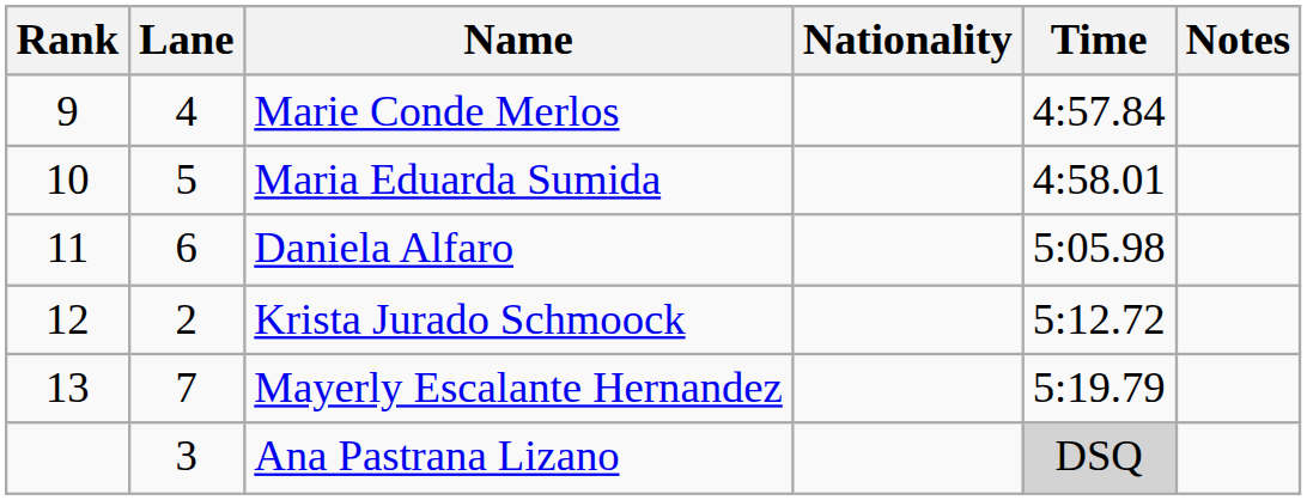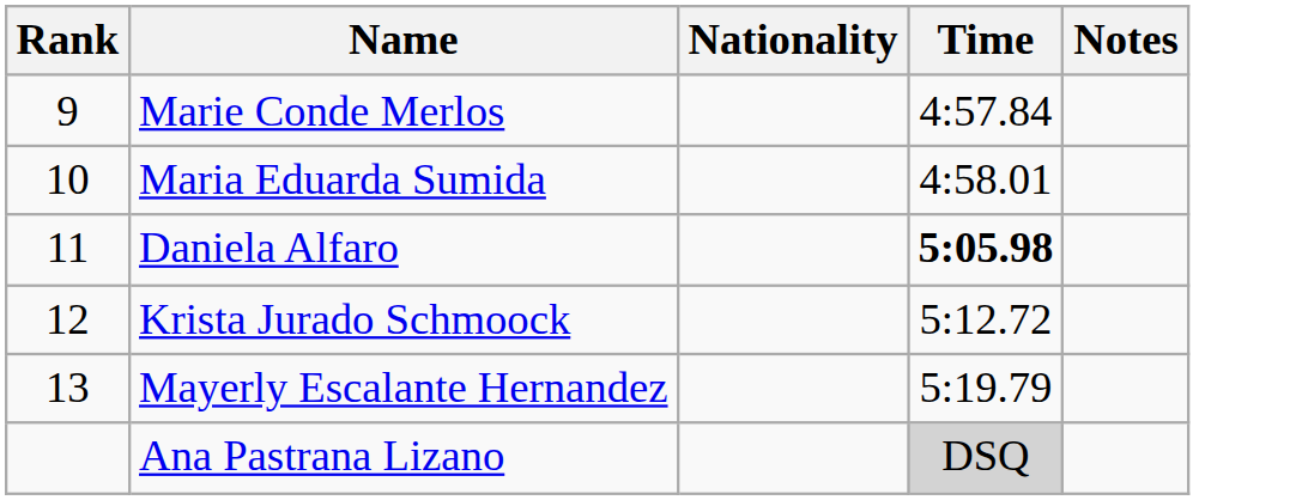- column: Lane | 4 | 5 | 6 | 2 | 7 | 3
Daniela Alfaro | Time: normal -> bold
